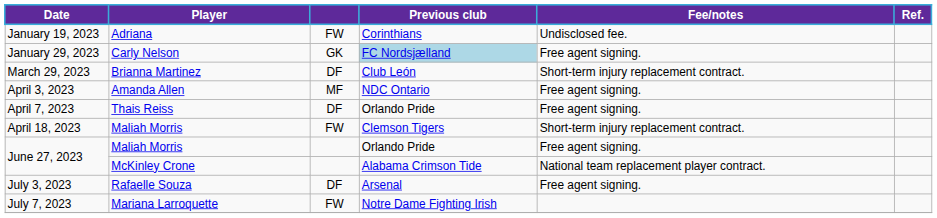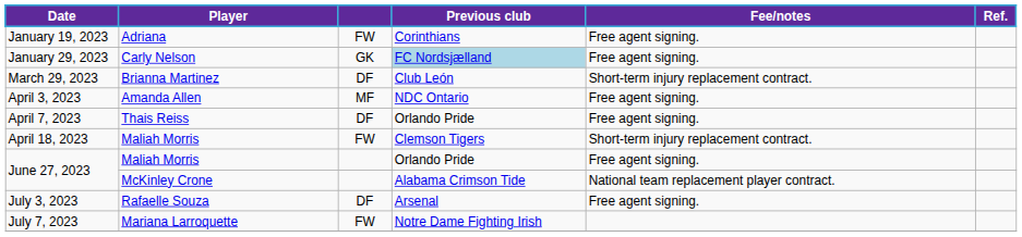January 19, 2023 | Fee/notes: Undisclosed fee. -> Free agent signing.
